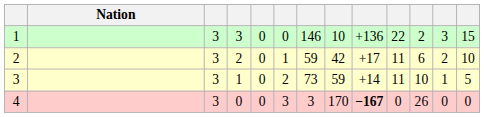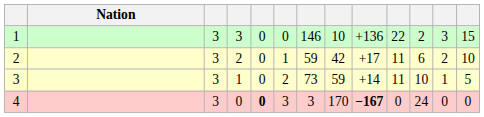4 | column 5: normal -> bold
4 | column 11: 26 -> 24
